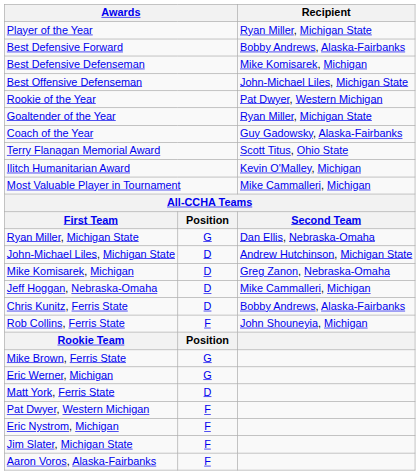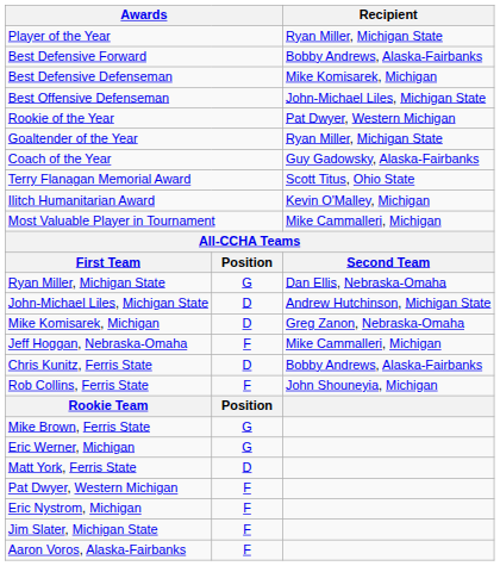Jeff Hoggan, Nebraska-Omaha | column 2: D -> F
